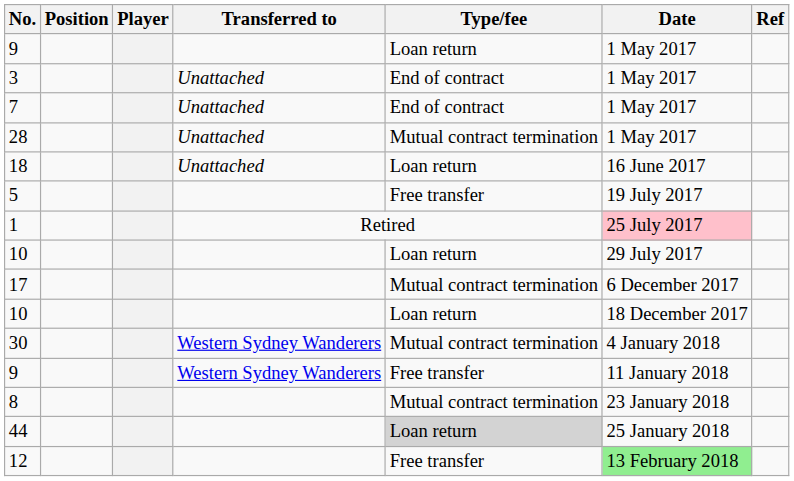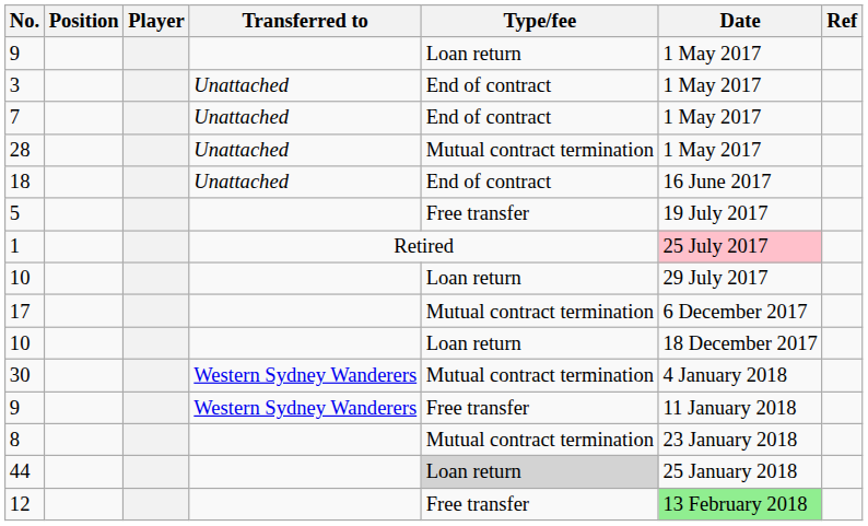18 | Type/fee: Loan return -> End of contract
